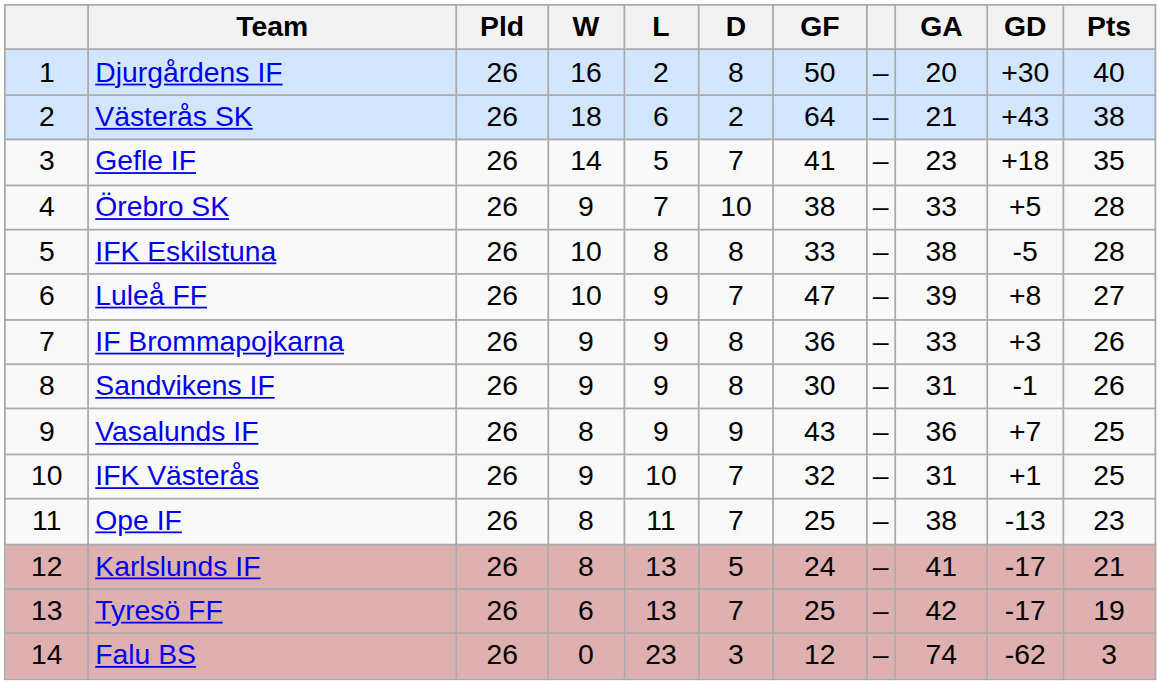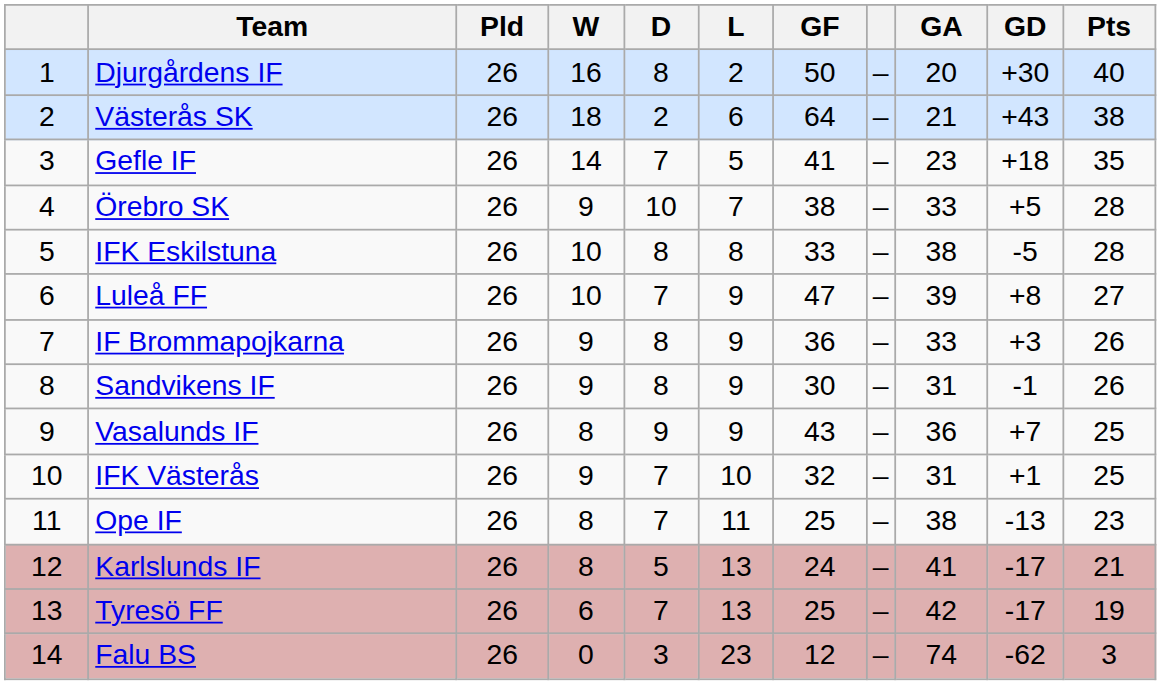columns swapped: D <-> L
